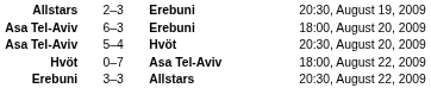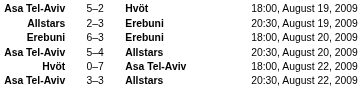+ row: Asa Tel-Aviv | 5–2 | Hvöt | 18:00, August 19, 2009
18:00, August 20, 2009 | column 1: Asa Tel-Aviv -> Erebuni
20:30, August 20, 2009 | column 3: Hvöt -> Allstars
20:30, August 22, 2009 | column 1: Erebuni -> Asa Tel-Aviv
